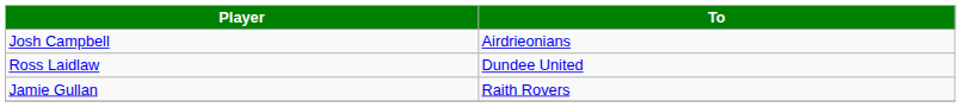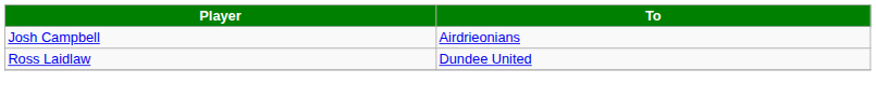- row: Jamie Gullan | Raith Rovers
